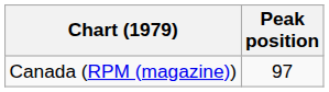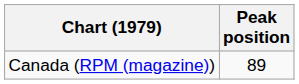Canada (RPM (magazine)) | Peak position: 97 -> 89
